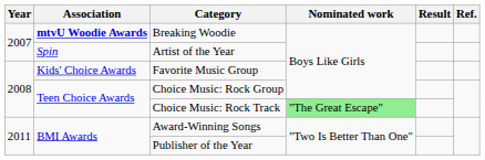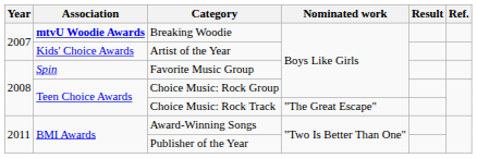Artist of the Year | Association: Spin -> Kids' Choice Awards
Favorite Music Group | Association: Kids' Choice Awards -> Spin
Choice Music: Rock Track | Nominated work: lightgreen background -> no background
